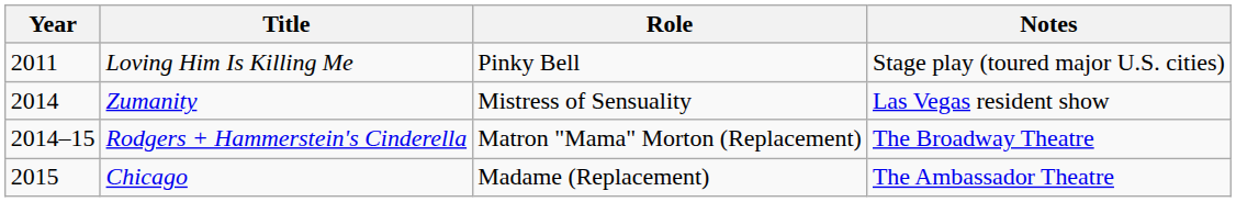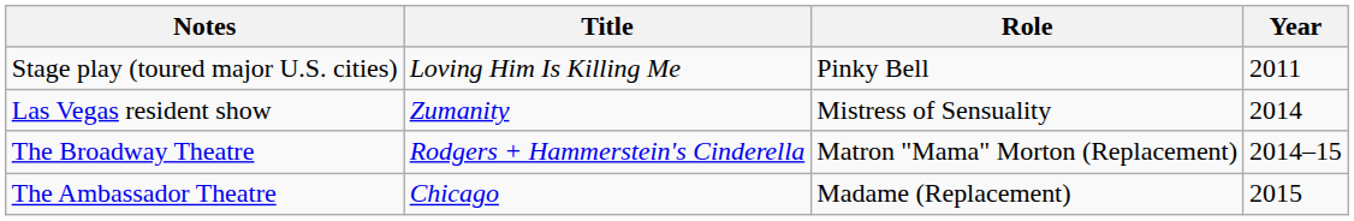columns swapped: Year <-> Notes
